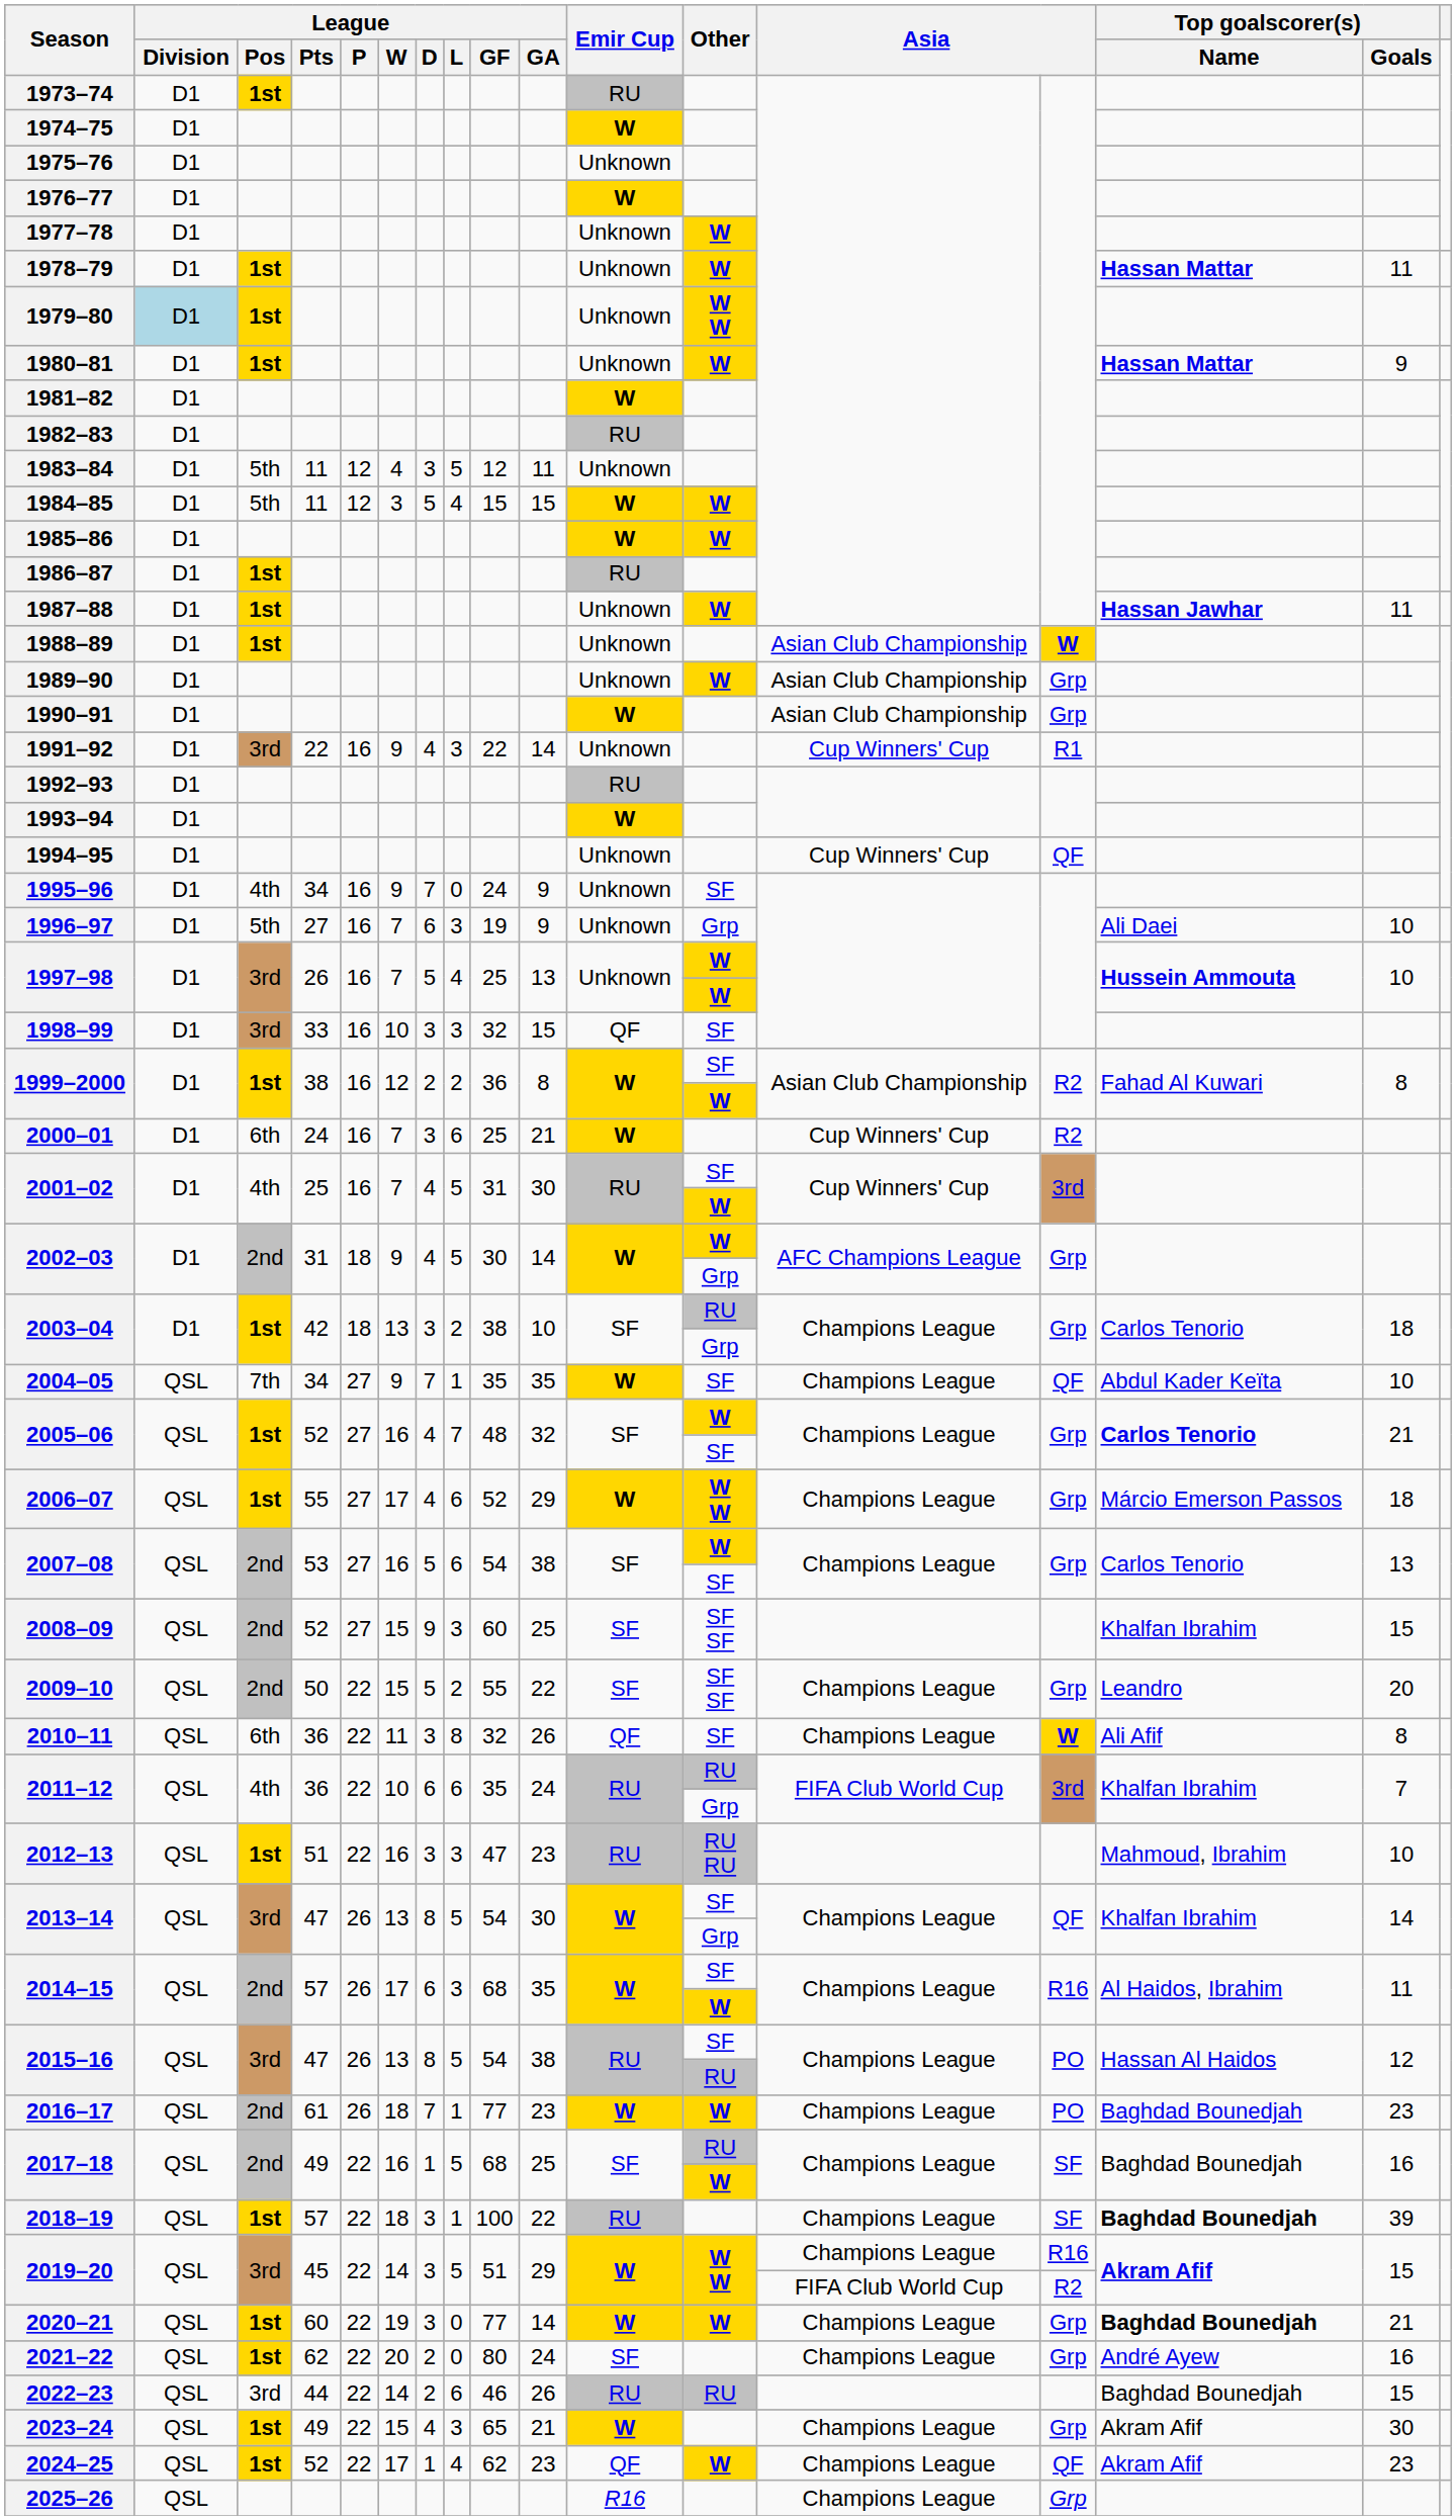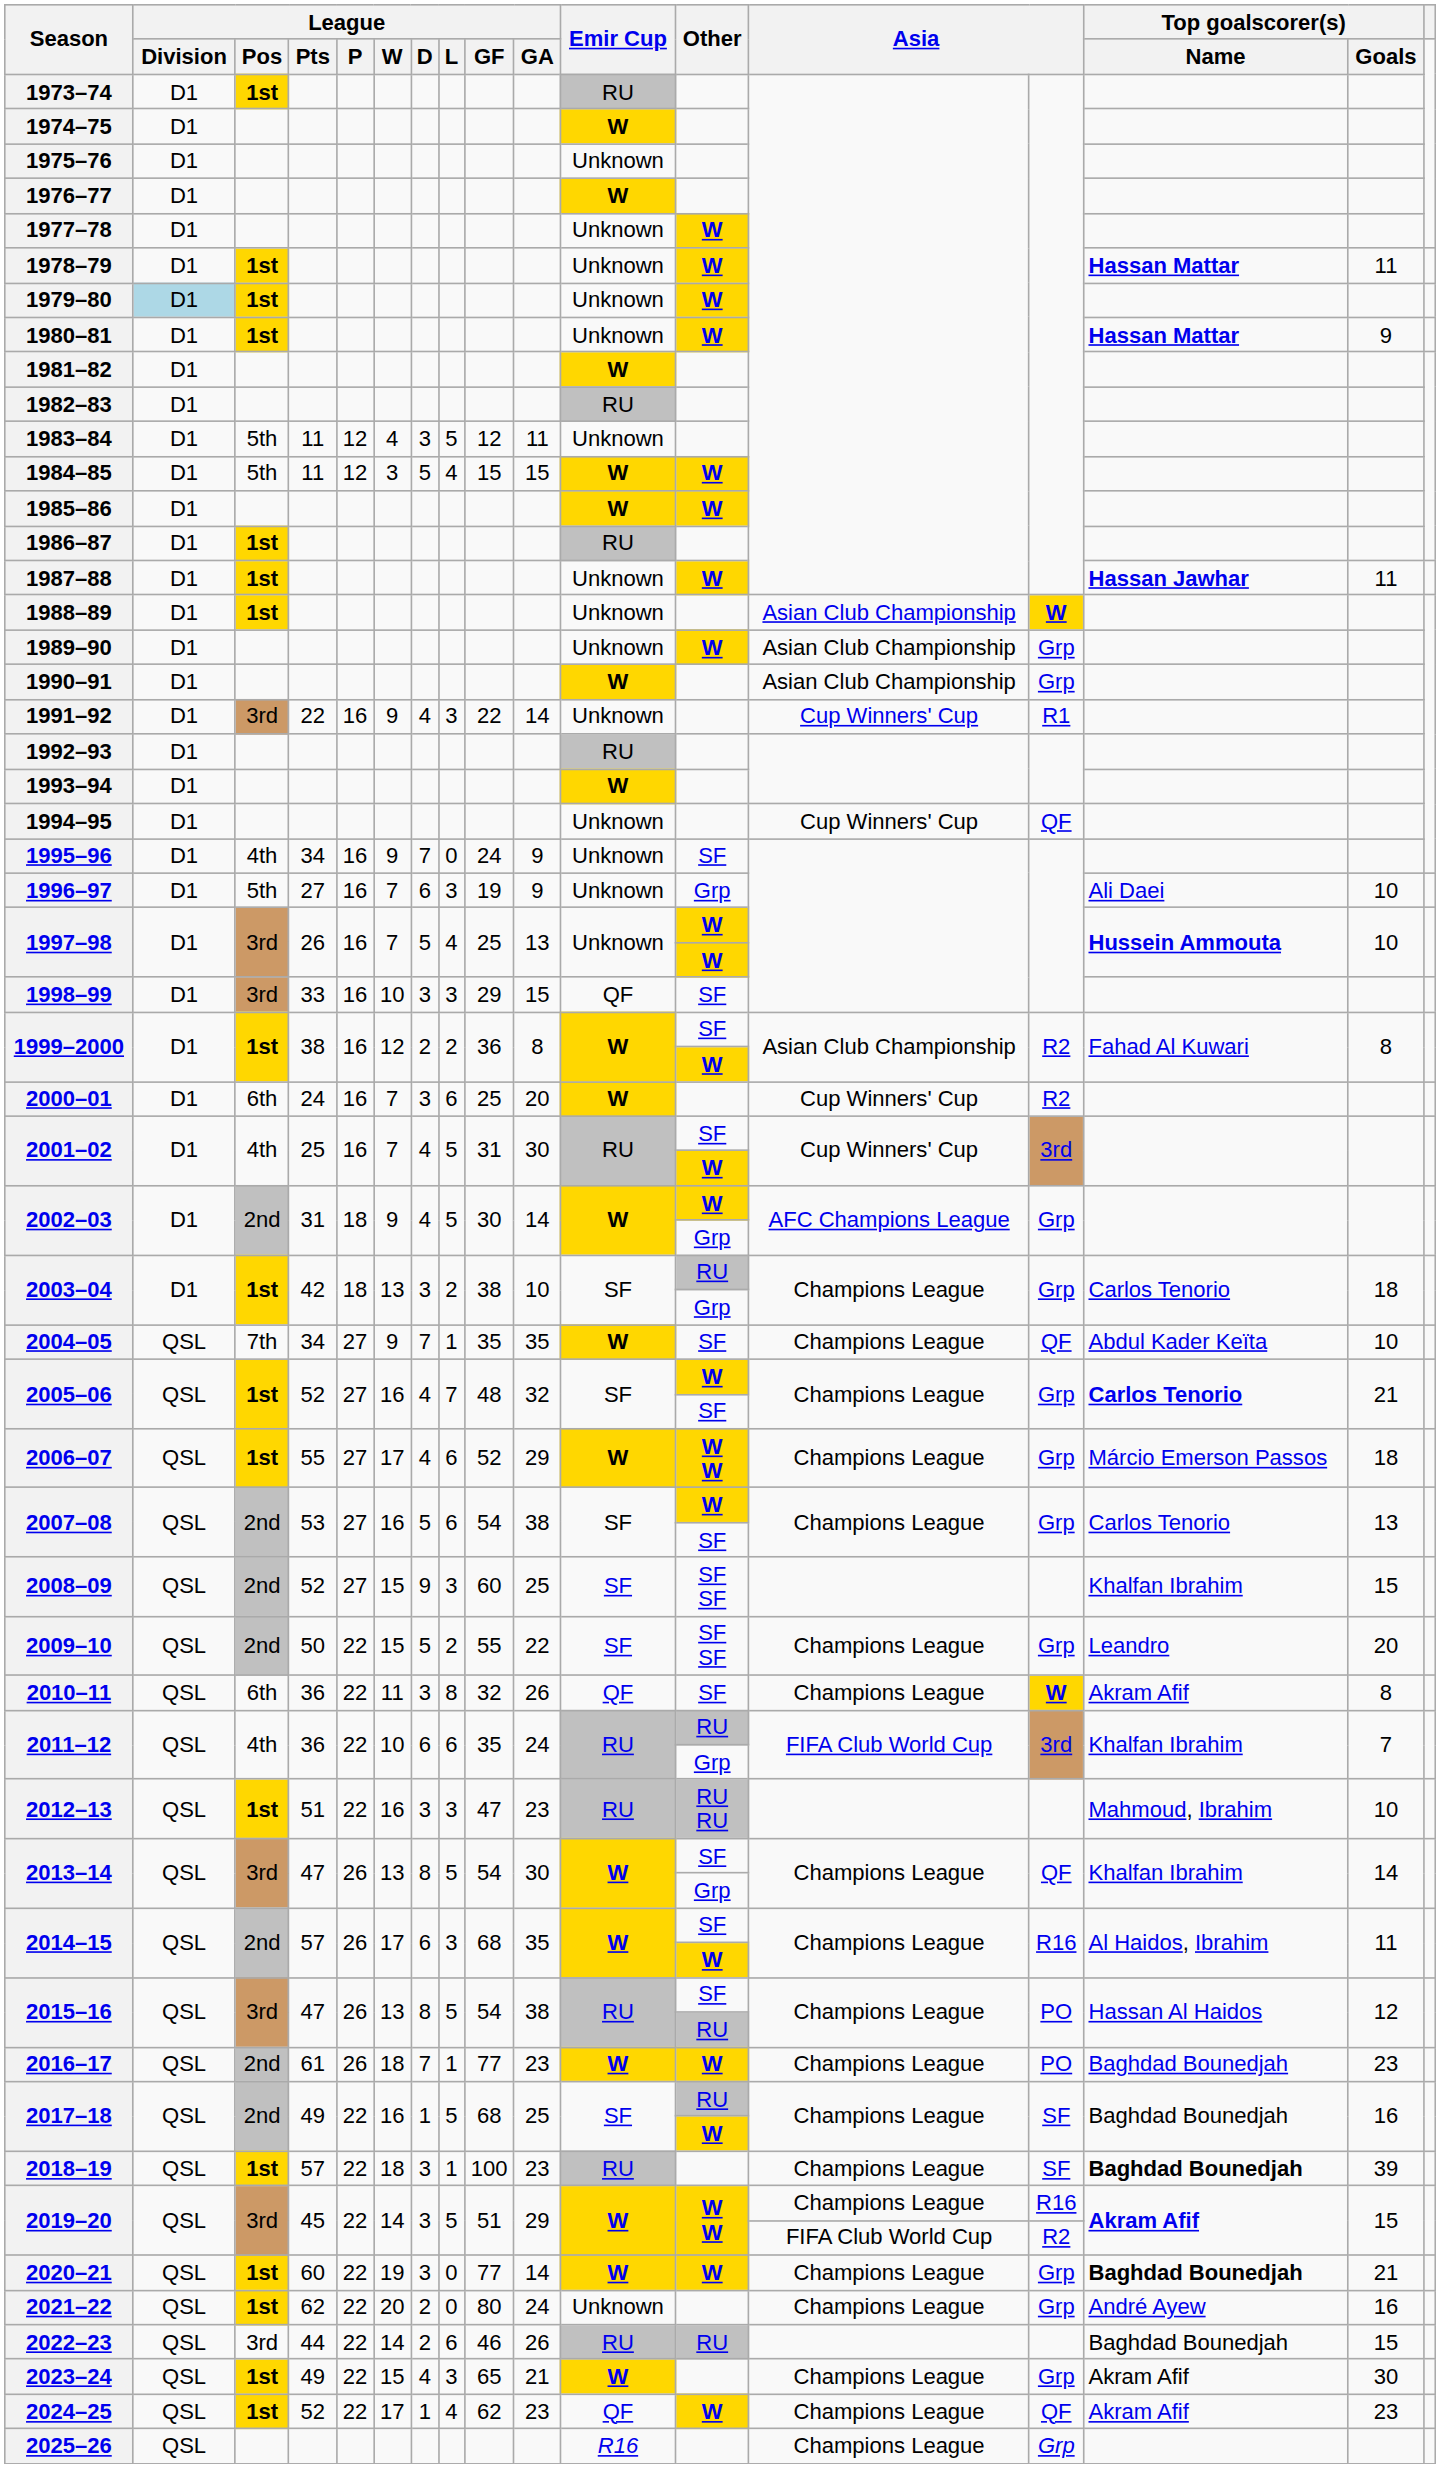1979–80 | Other: W W -> W
1998–99 | League / GF: 32 -> 29
2000–01 | League / GA: 21 -> 20
2010–11 | Top goalscorer(s) / Name: Ali Afif -> Akram Afif
2018–19 | League / GA: 22 -> 23
2021–22 | Emir Cup: SF -> Unknown
